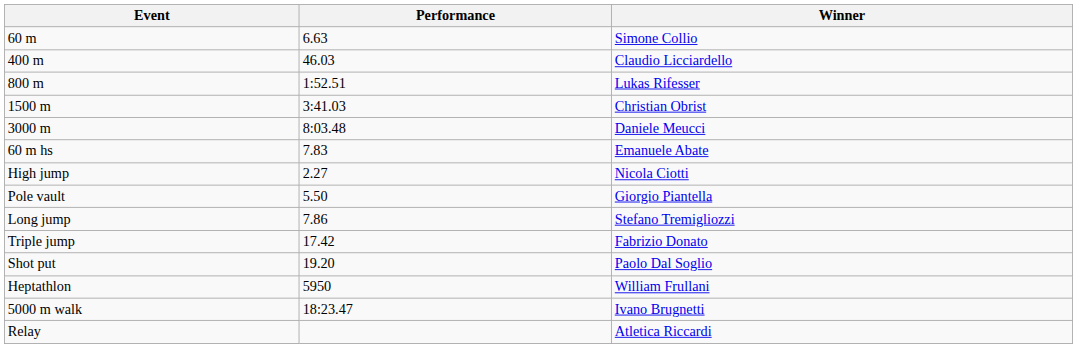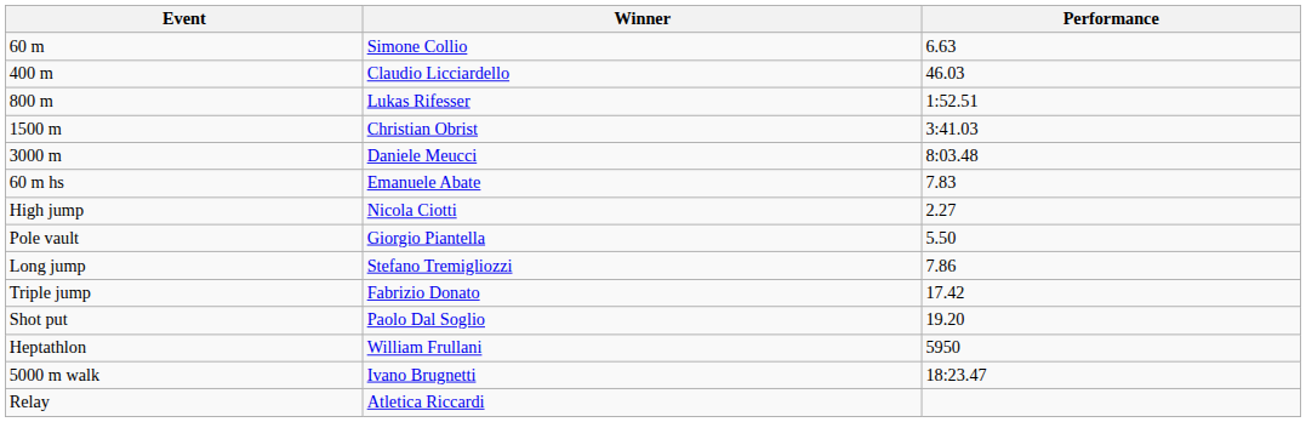columns swapped: Winner <-> Performance
